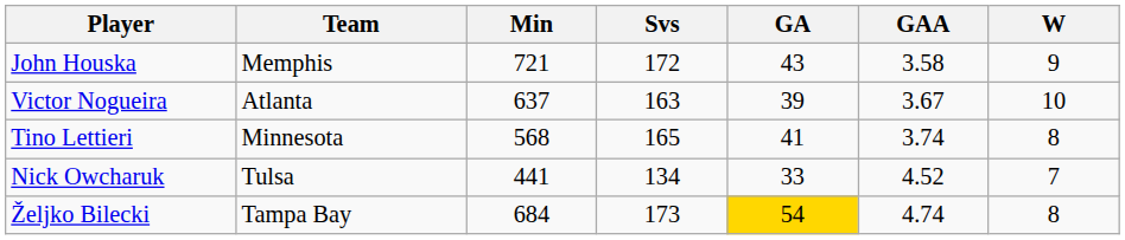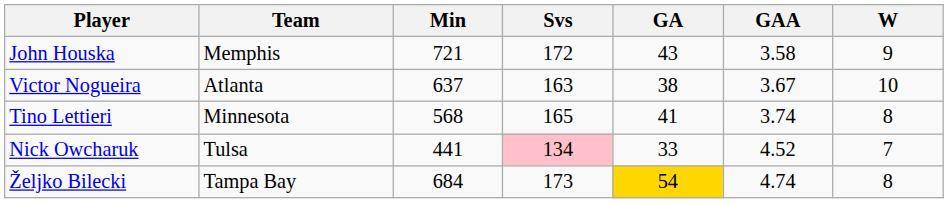Victor Nogueira | GA: 39 -> 38
Nick Owcharuk | Svs: no background -> pink background
